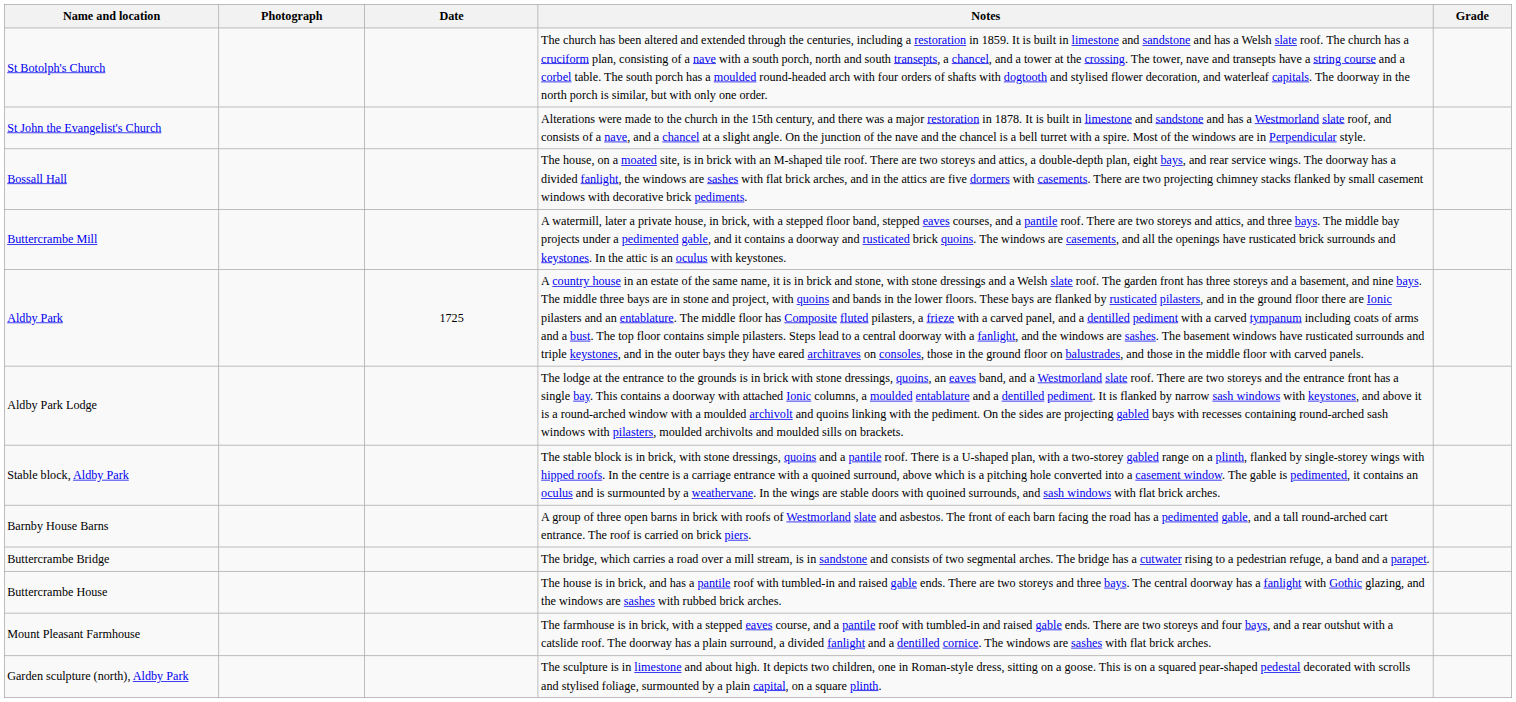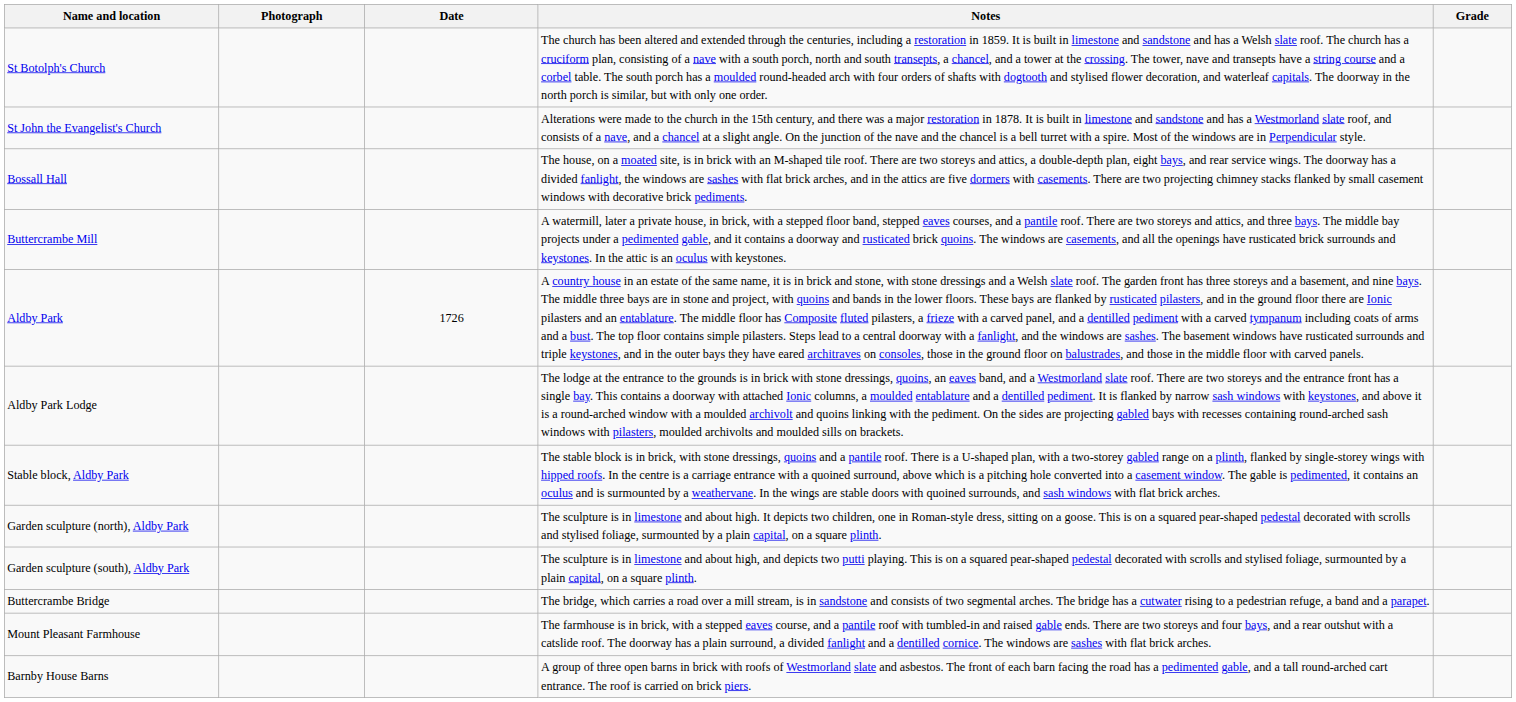Aldby Park | Date: 1725 -> 1726
rows swapped: Garden sculpture (north), Aldby Park <-> Barnby House Barns
+ row: Garden sculpture (south), Aldby Park | The sculpture is in limestone and about high, and depicts two putti playing. This is on a squared pear-shaped pedestal decorated with scrolls and stylised foliage, surmounted by a plain capital, on a square plinth.
- row: Buttercrambe House | The house is in brick, and has a pantile roof with tumbled-in and raised gable ends. There are two storeys and three bays. The central doorway has a fanlight with Gothic glazing, and the windows are sashes with rubbed brick arches.
